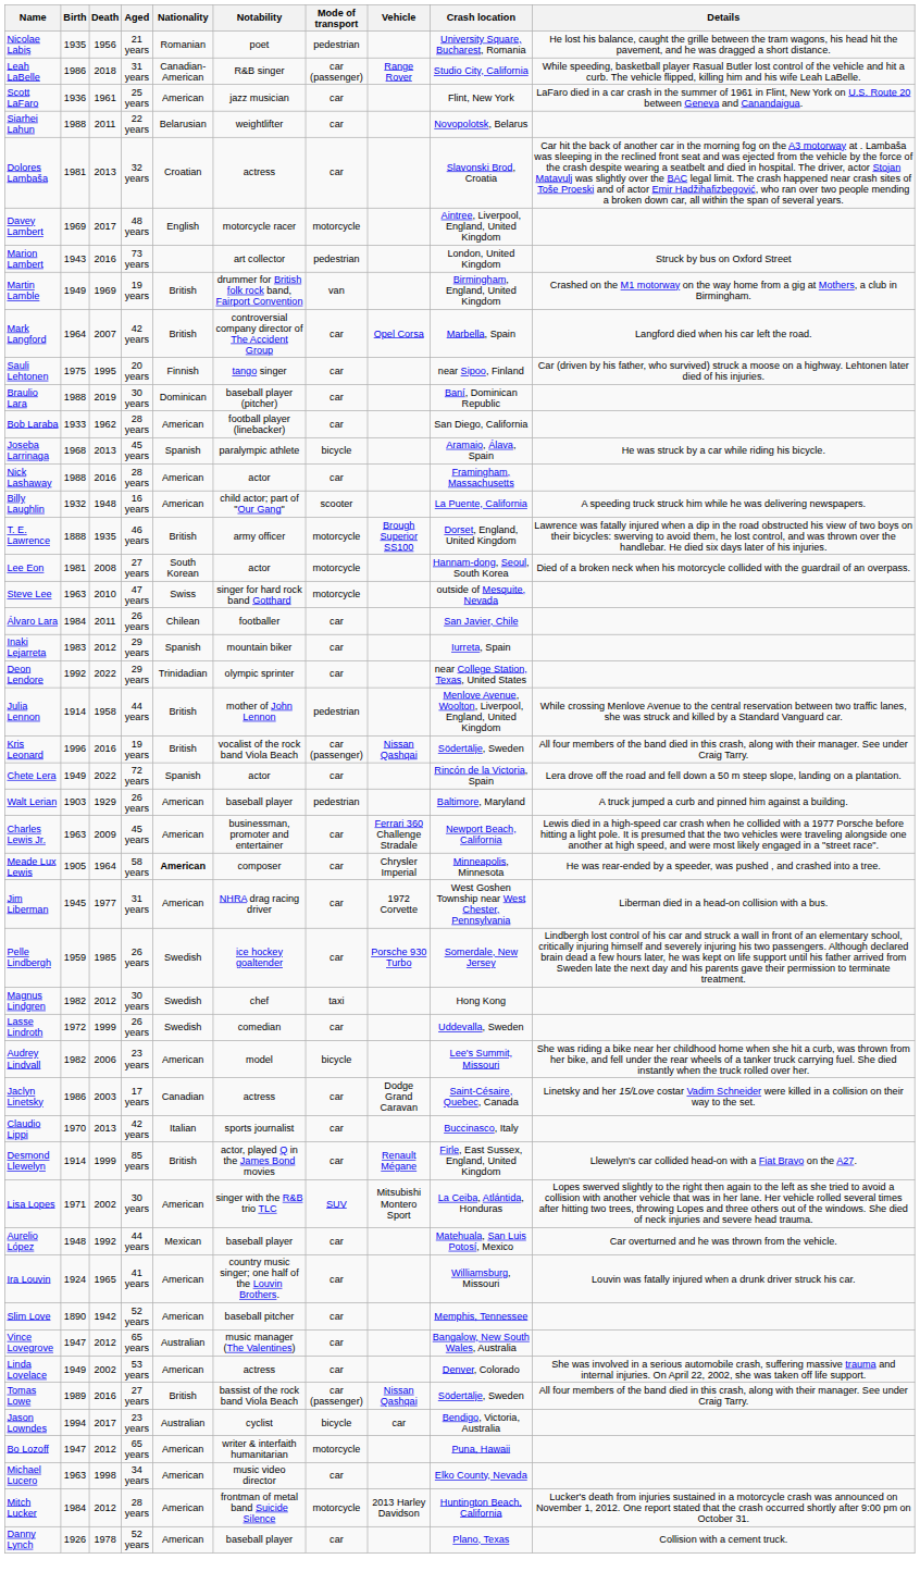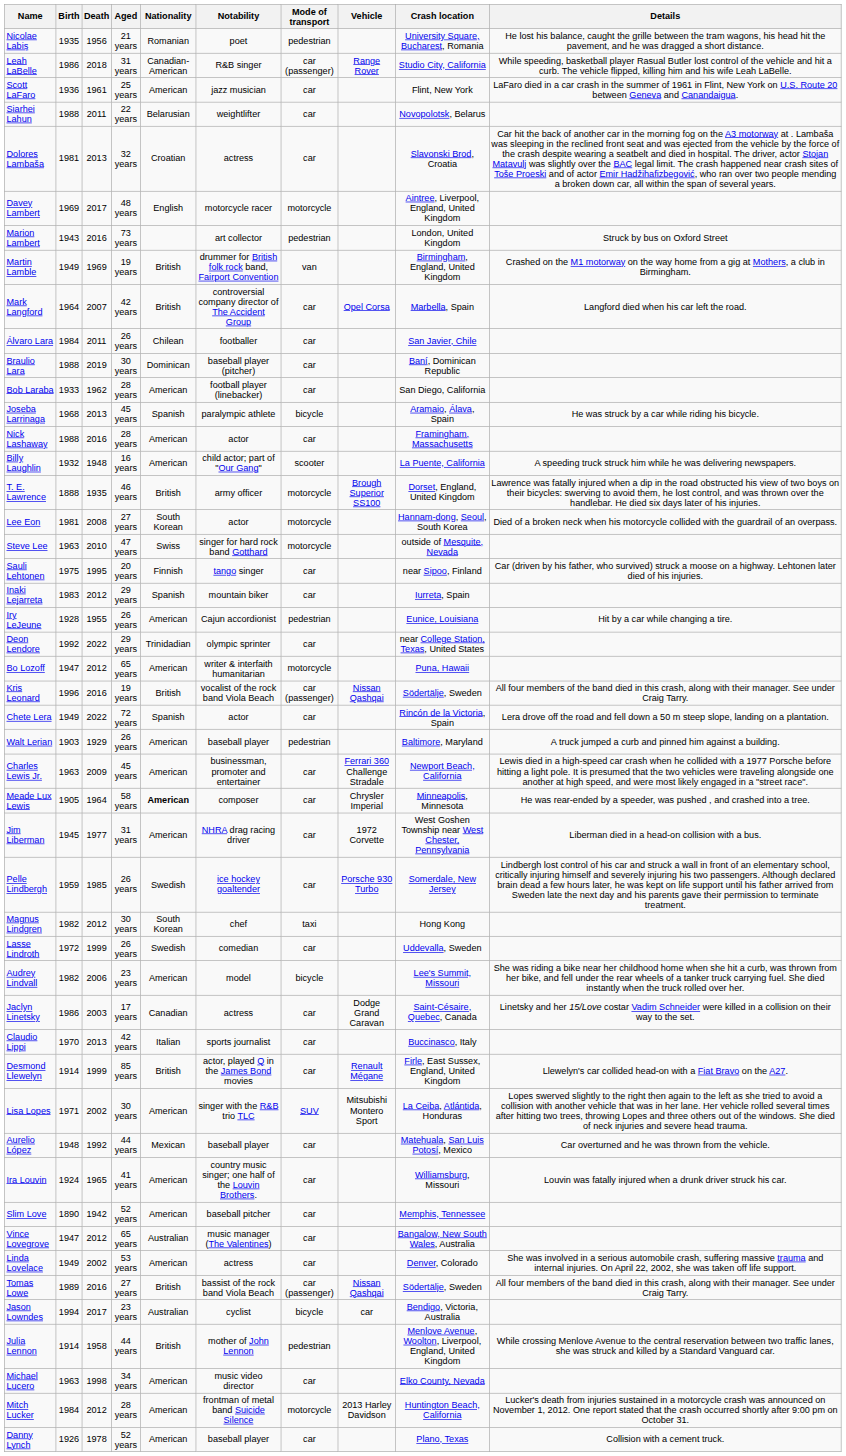rows swapped: Álvaro Lara <-> Sauli Lehtonen
+ row: Iry LeJeune | 1928 | 1955 | 26 years | American | Cajun accordionist | pedestrian | Eunice, Louisiana | Hit by a car while changing a tire.
rows swapped: Julia Lennon <-> Bo Lozoff
Magnus Lindgren | Nationality: Swedish -> South Korean
